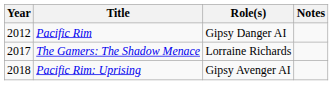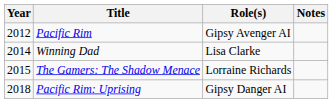Pacific Rim | Role(s): Gipsy Danger AI -> Gipsy Avenger AI
+ row: 2014 | Winning Dad | Lisa Clarke
The Gamers: The Shadow Menace | Year: 2017 -> 2015
Pacific Rim: Uprising | Role(s): Gipsy Avenger AI -> Gipsy Danger AI
